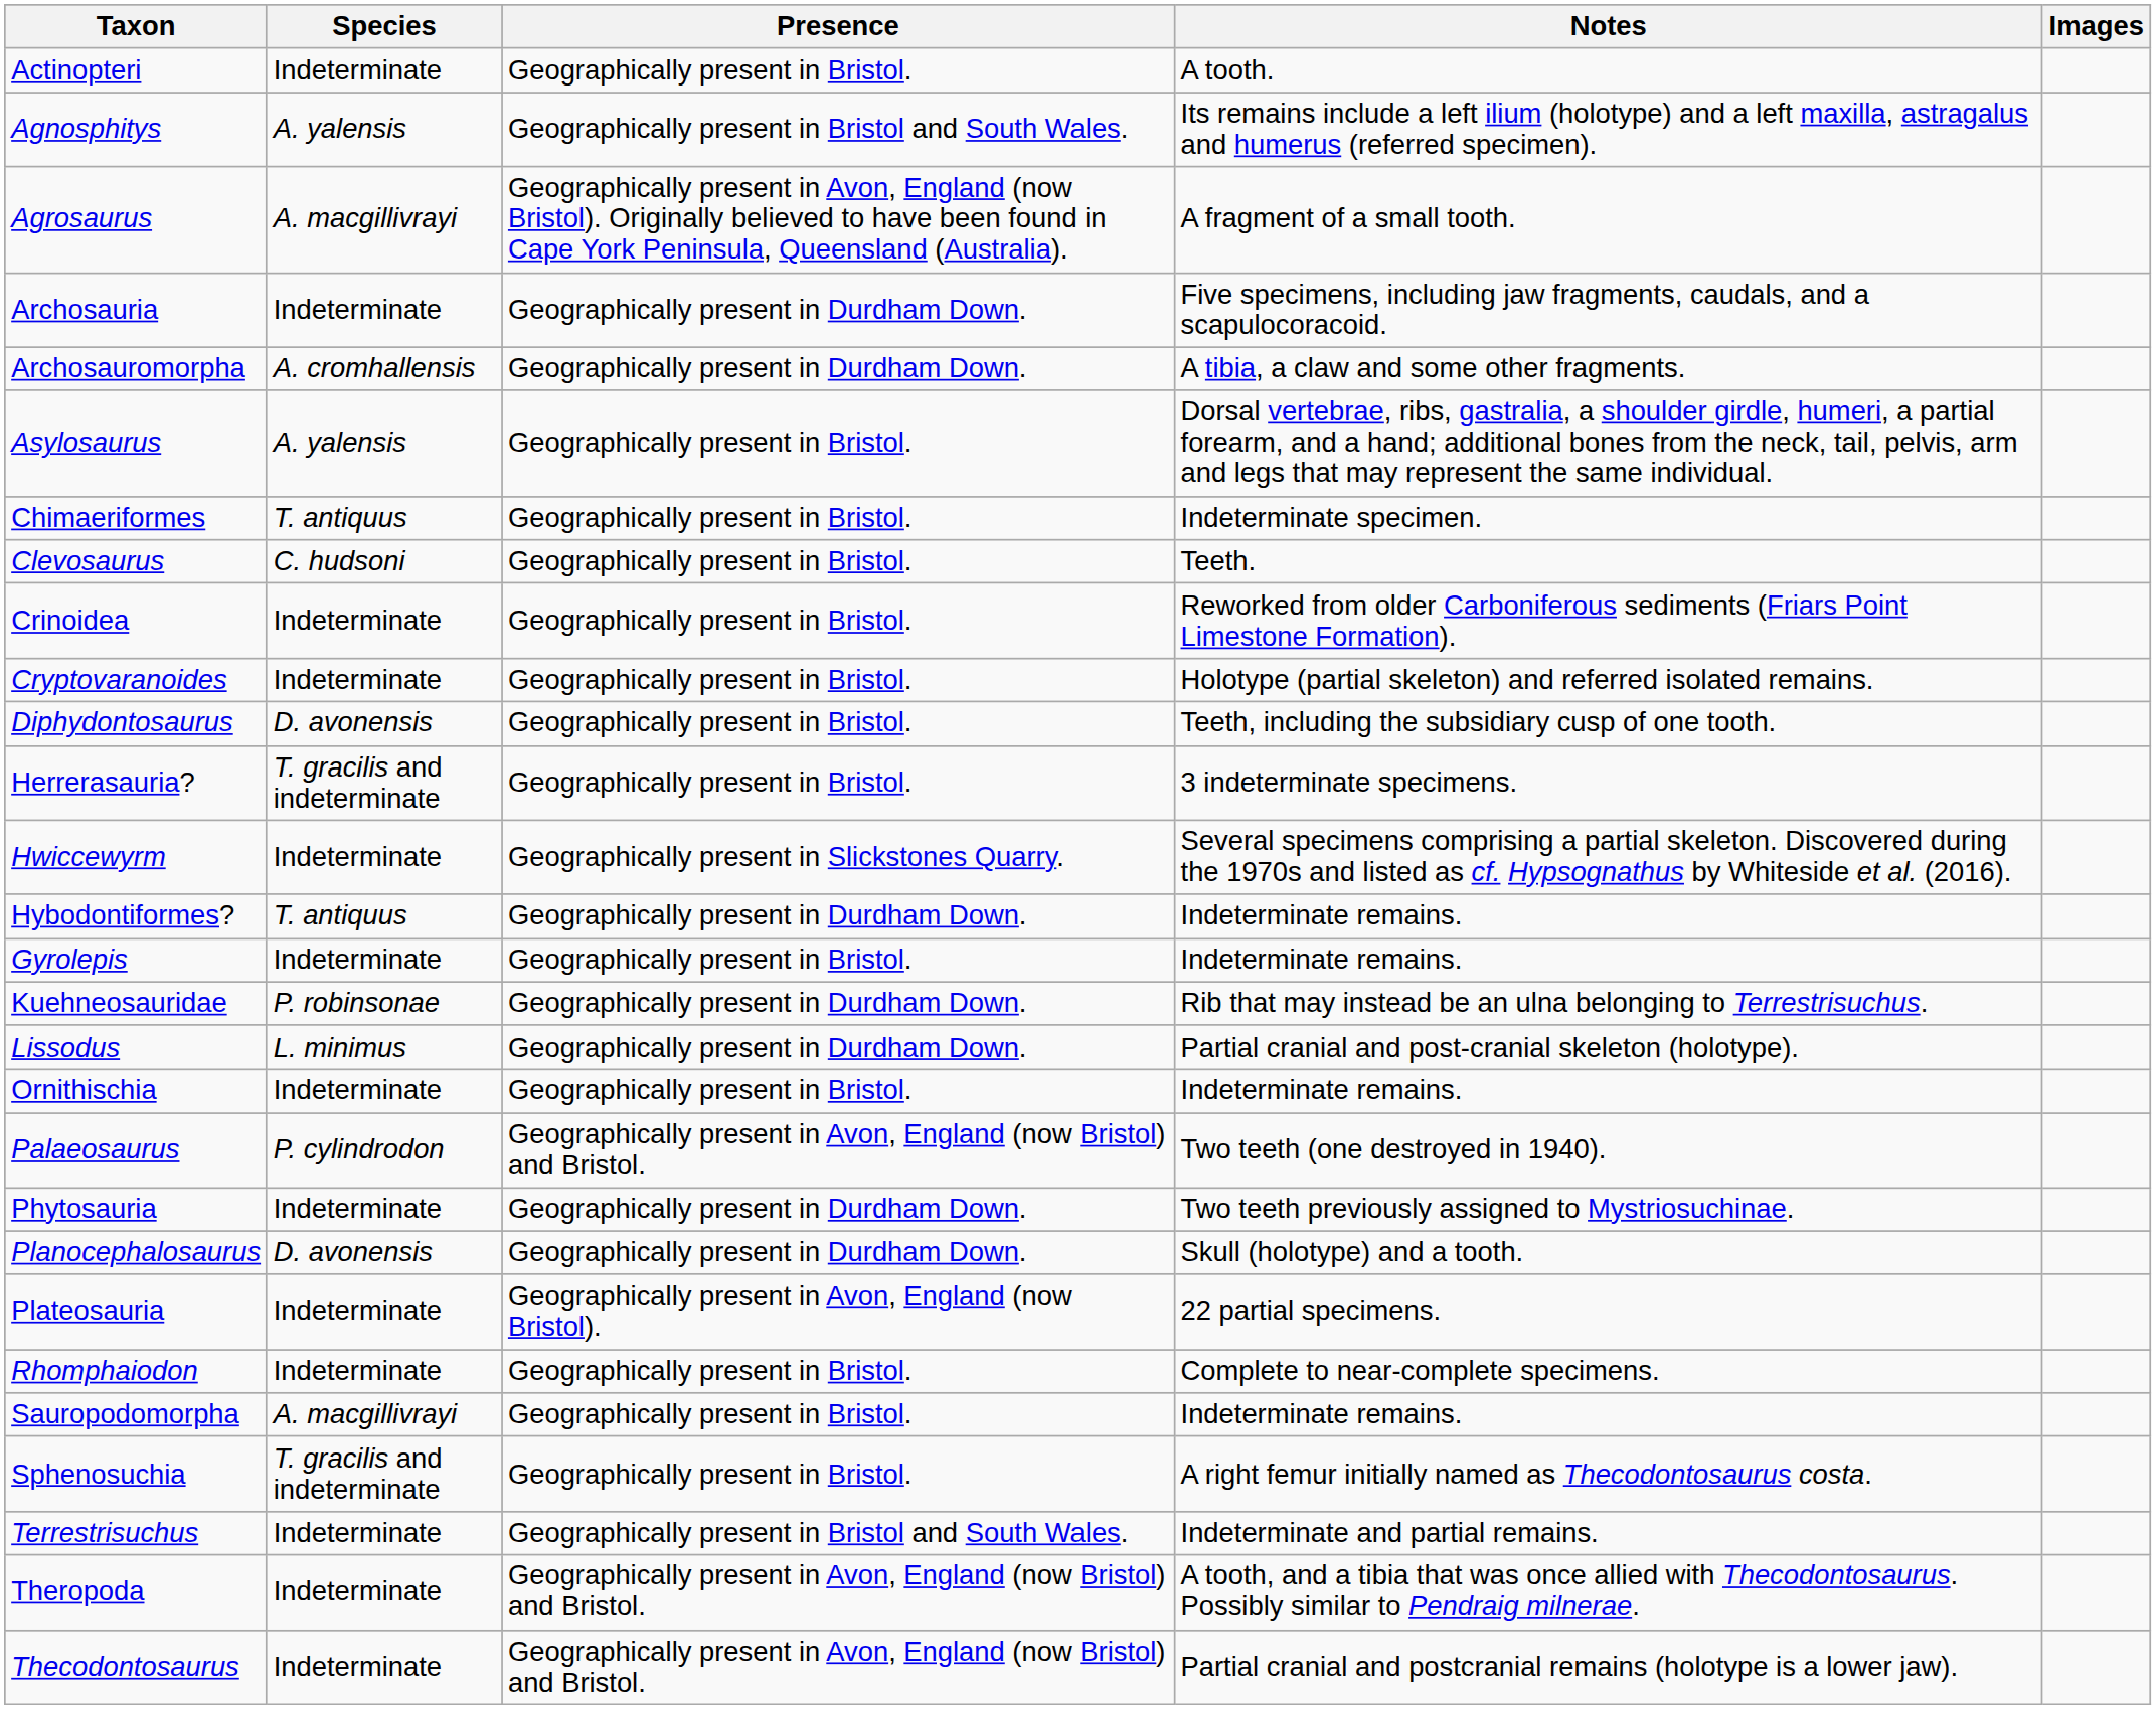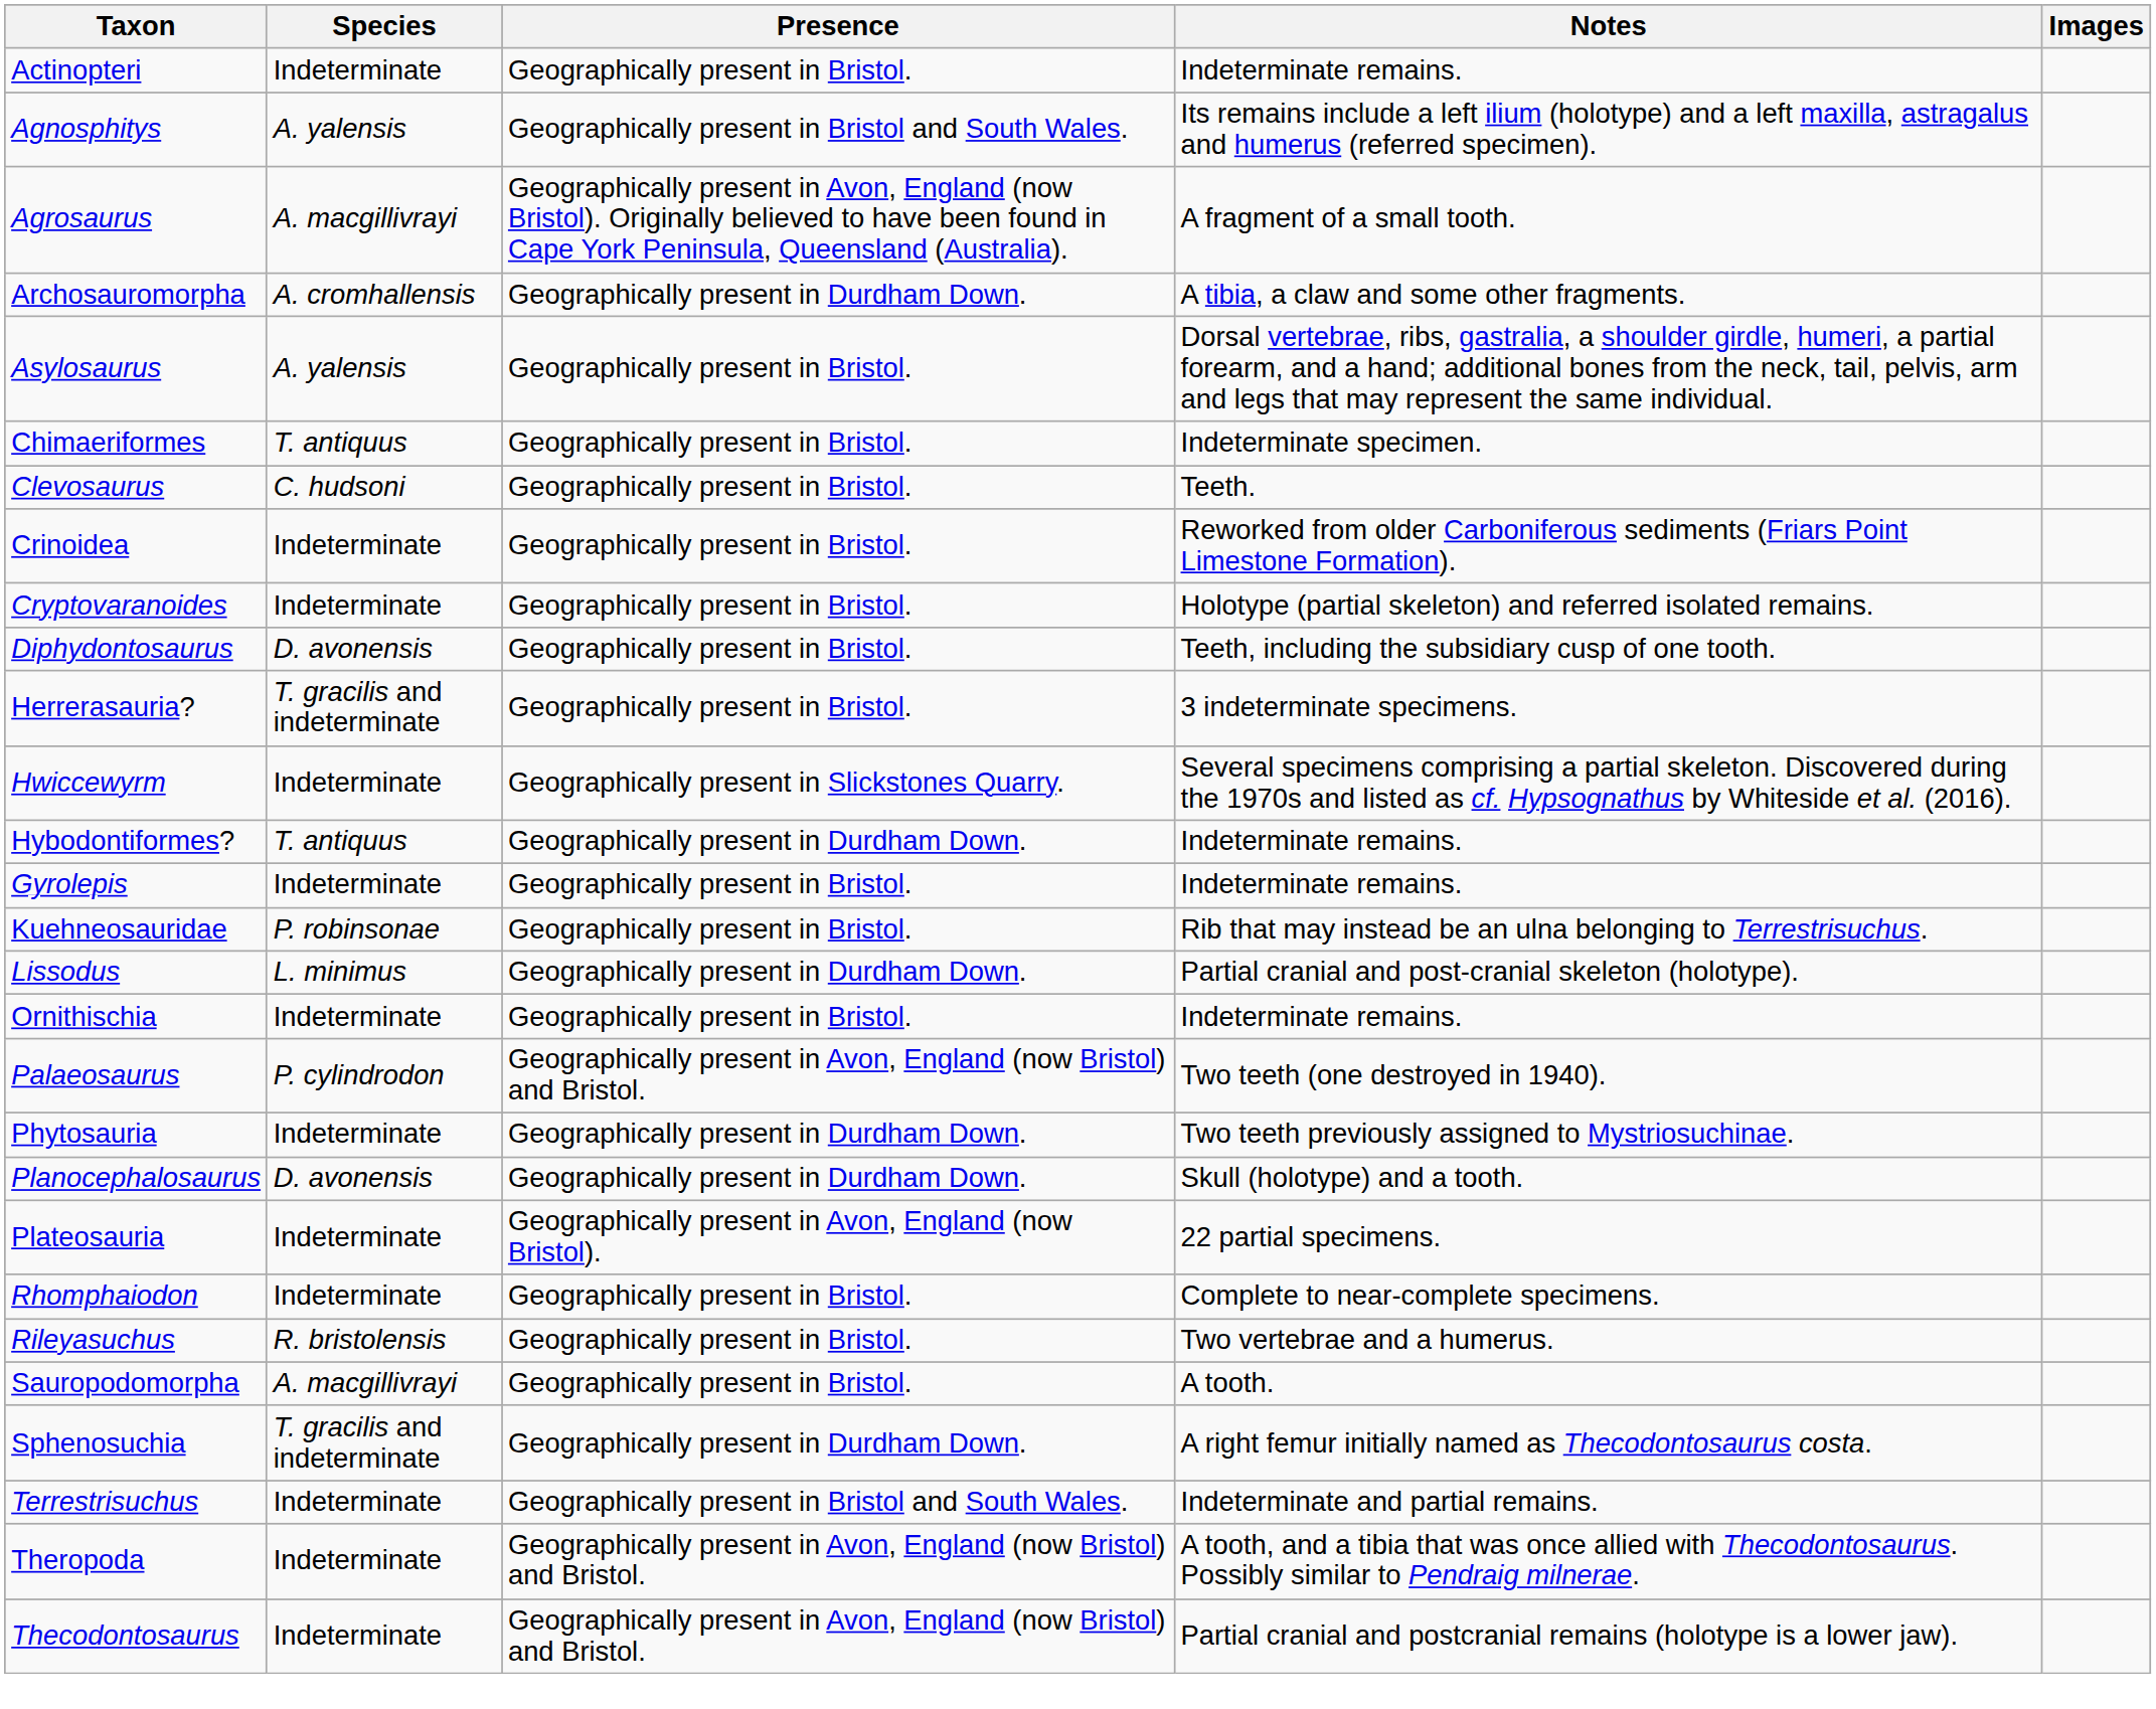Actinopteri | Notes: A tooth. -> Indeterminate remains.
- row: Archosauria | Indeterminate | Geographically present in Durdham Down. | Five specimens, including jaw fragments, caudals, and a scapulocoracoid.
Kuehneosauridae | Presence: Geographically present in Durdham Down. -> Geographically present in Bristol.
+ row: Rileyasuchus | R. bristolensis | Geographically present in Bristol. | Two vertebrae and a humerus.
Sauropodomorpha | Notes: Indeterminate remains. -> A tooth.
Sphenosuchia | Presence: Geographically present in Bristol. -> Geographically present in Durdham Down.
